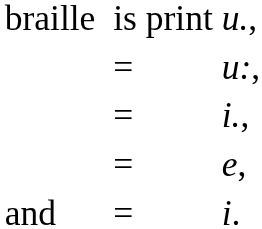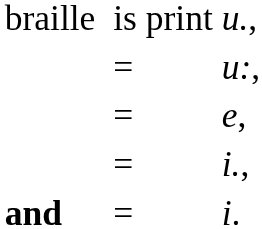rows swapped: e, <-> i.,
i. | column 1: normal -> bold
